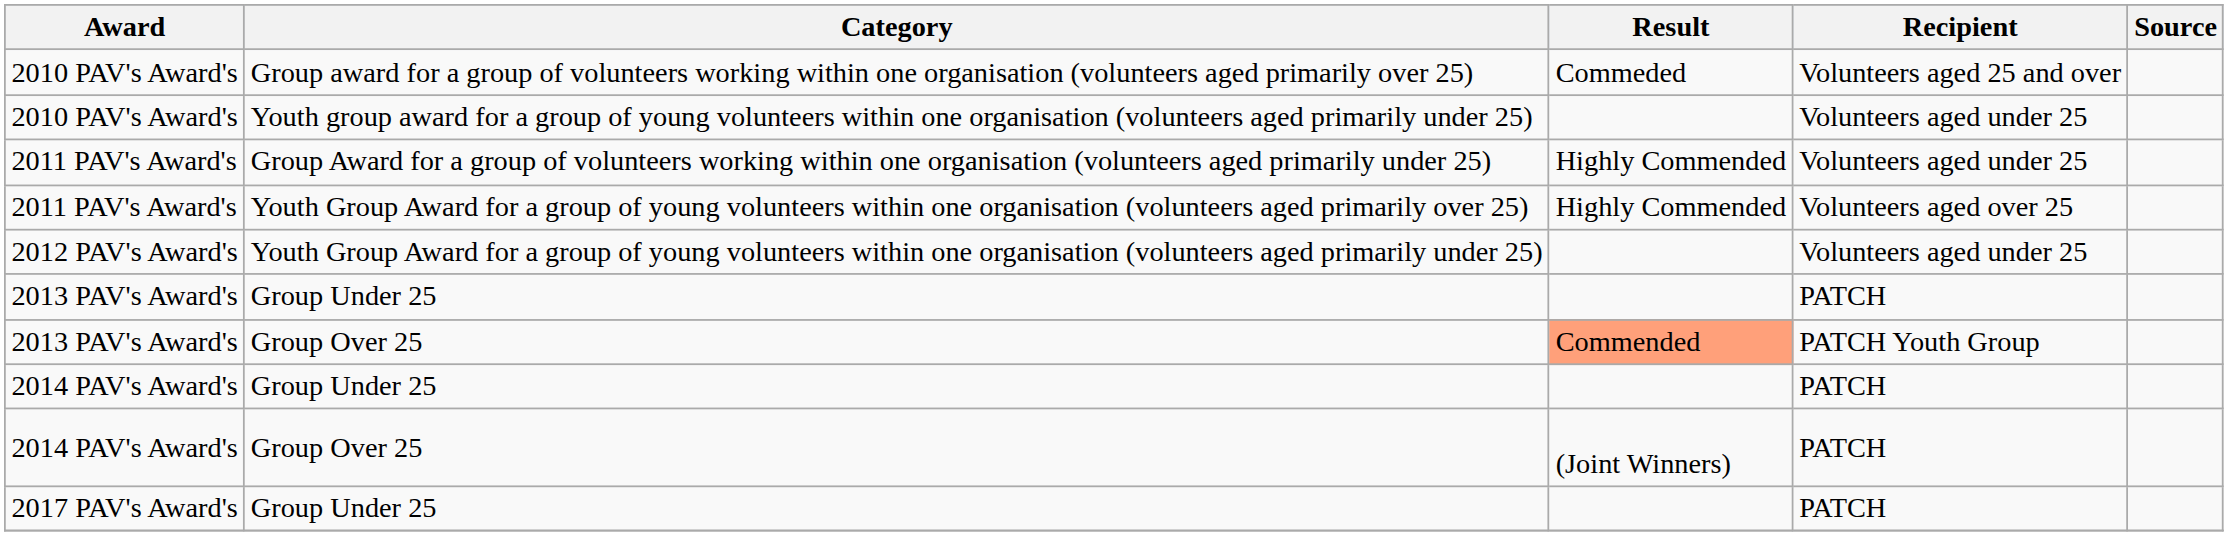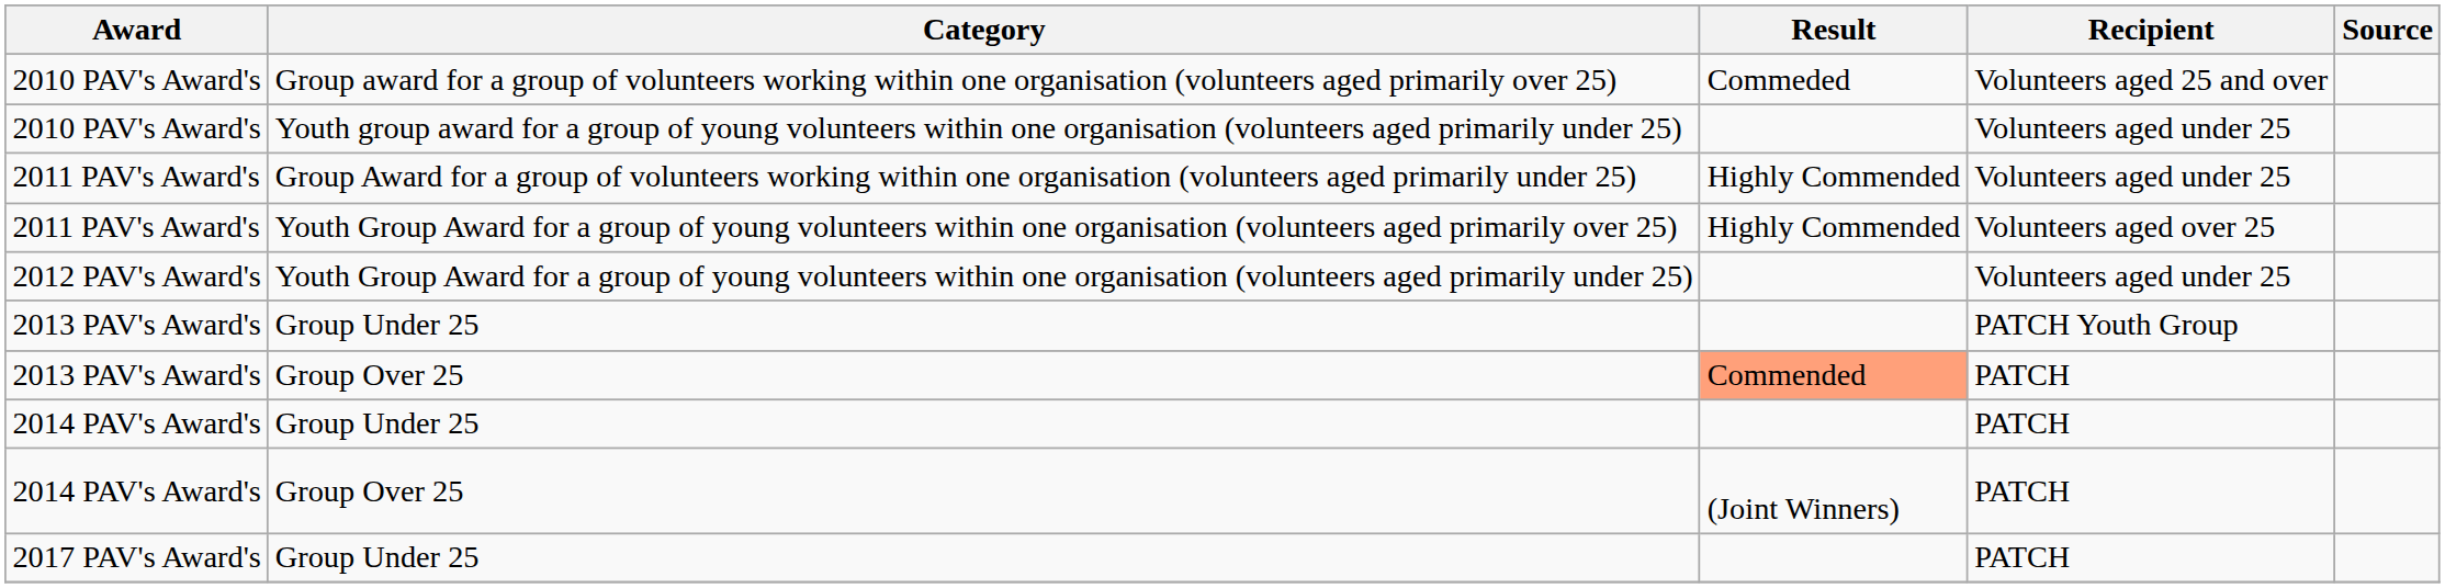2013 PAV's Award's / Group Under 25 | Recipient: PATCH -> PATCH Youth Group
2013 PAV's Award's / Group Over 25 | Recipient: PATCH Youth Group -> PATCH
